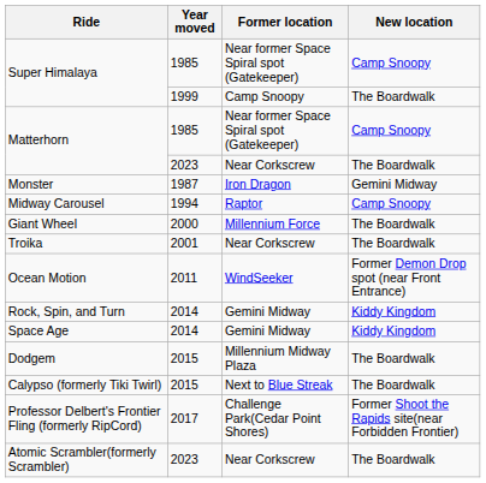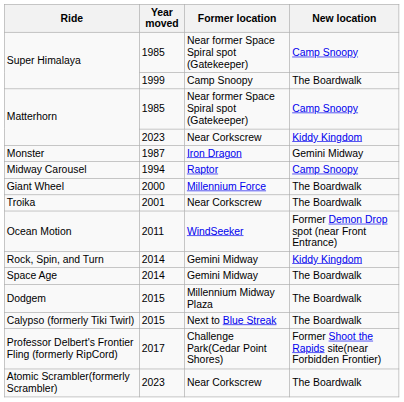Matterhorn / 2023 | New location: The Boardwalk -> Kiddy Kingdom
Space Age | New location: Kiddy Kingdom -> The Boardwalk
